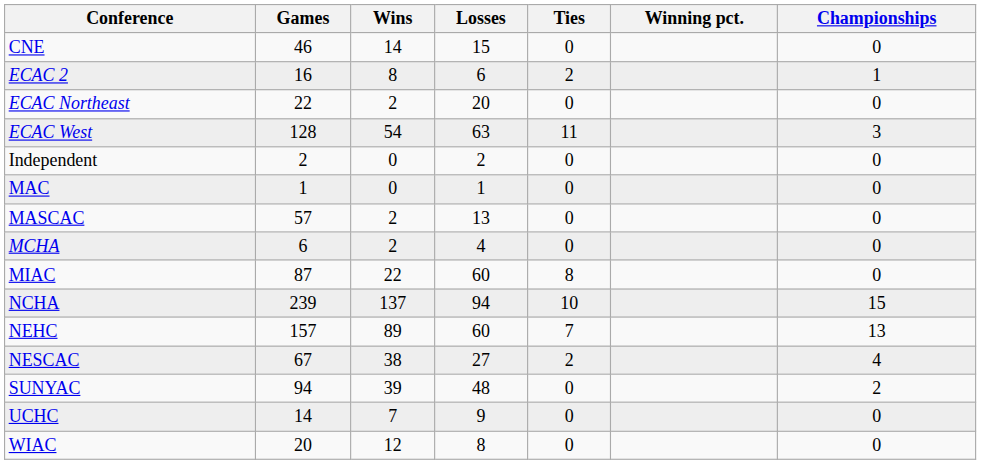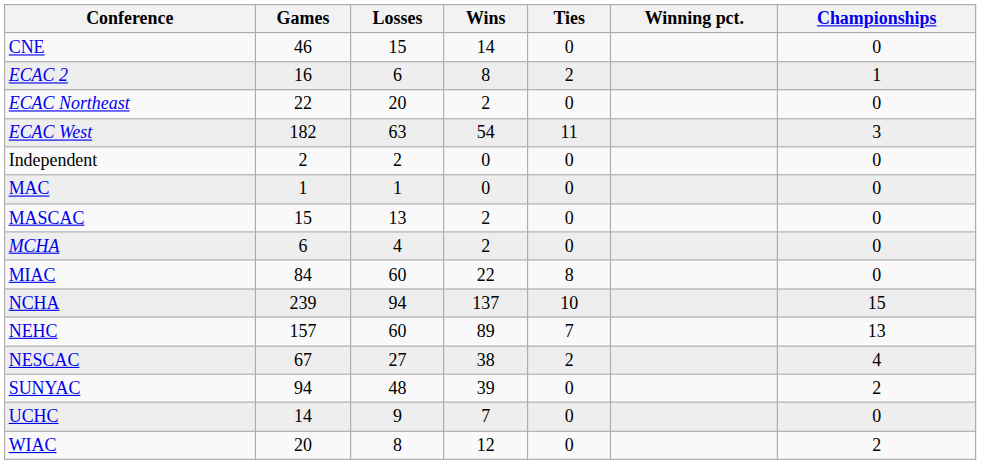columns swapped: Wins <-> Losses
ECAC West | Games: 128 -> 182
MASCAC | Games: 57 -> 15
MIAC | Games: 87 -> 84
WIAC | Championships: 0 -> 2
